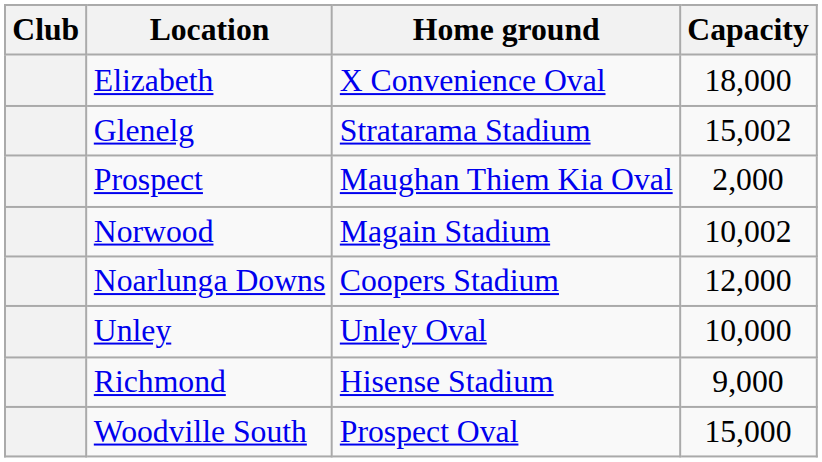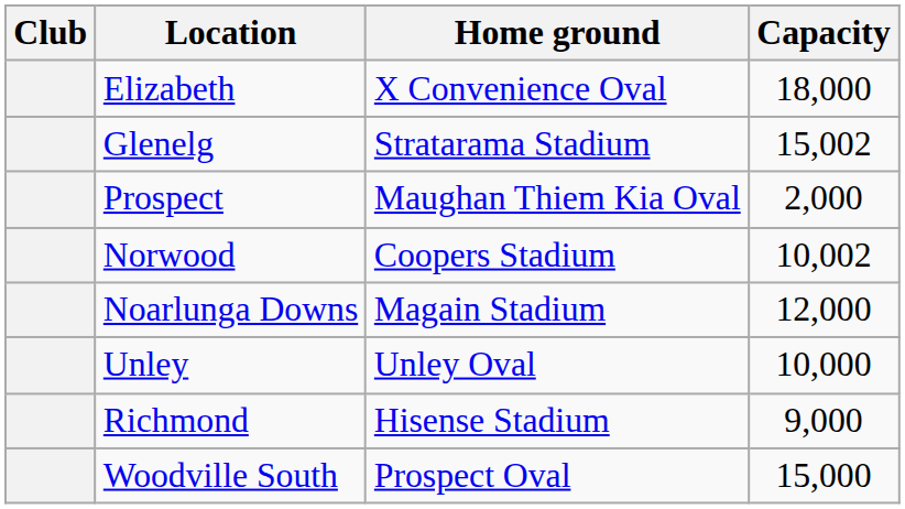Norwood | Home ground: Magain Stadium -> Coopers Stadium
Noarlunga Downs | Home ground: Coopers Stadium -> Magain Stadium
